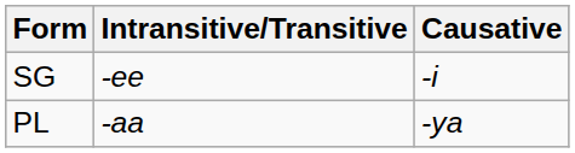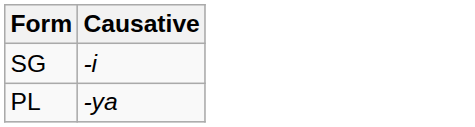- column: Intransitive/Transitive | -ee | -aa
